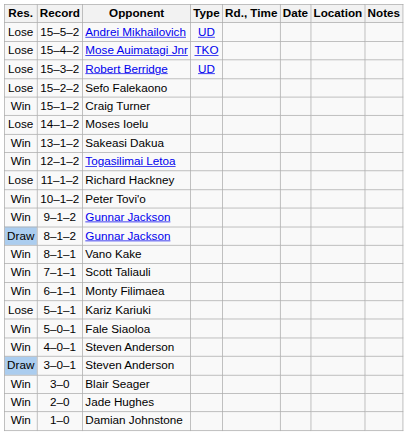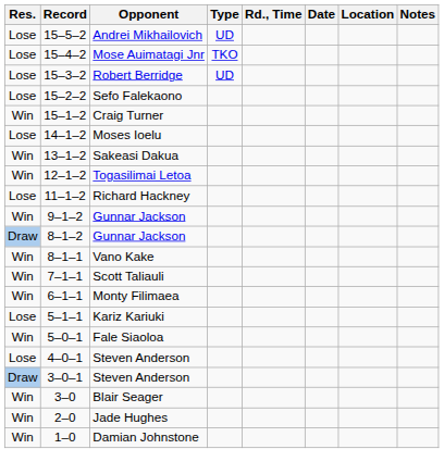- row: Win | 10–1–2 | Peter Tovi'o
4–0–1 / Steven Anderson | Res.: Win -> Lose
